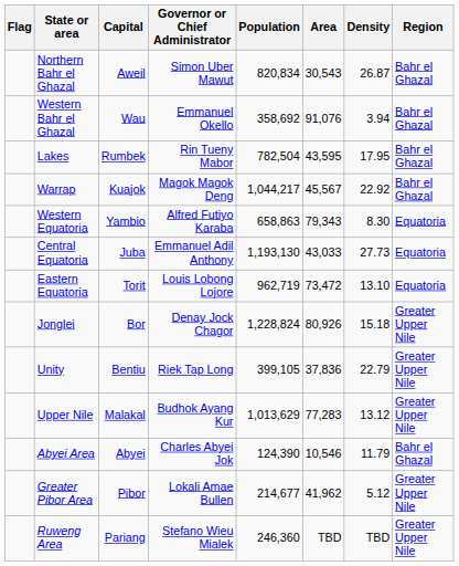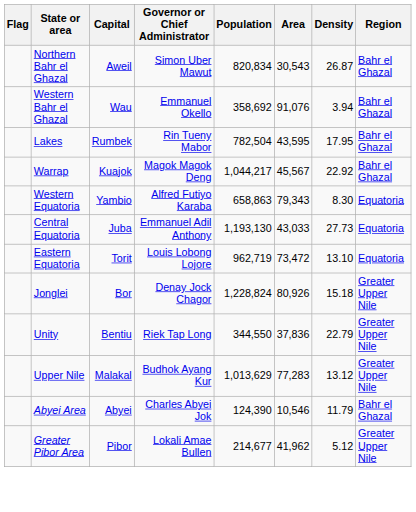Unity | Population: 399,105 -> 344,550
- row: Ruweng Area | Pariang | Stefano Wieu Mialek | 246,360 | TBD | TBD | Greater Upper Nile
